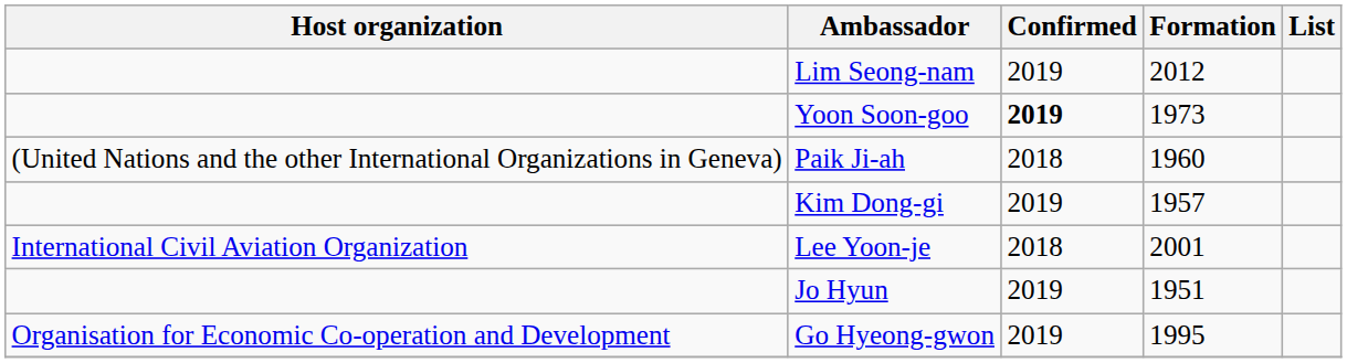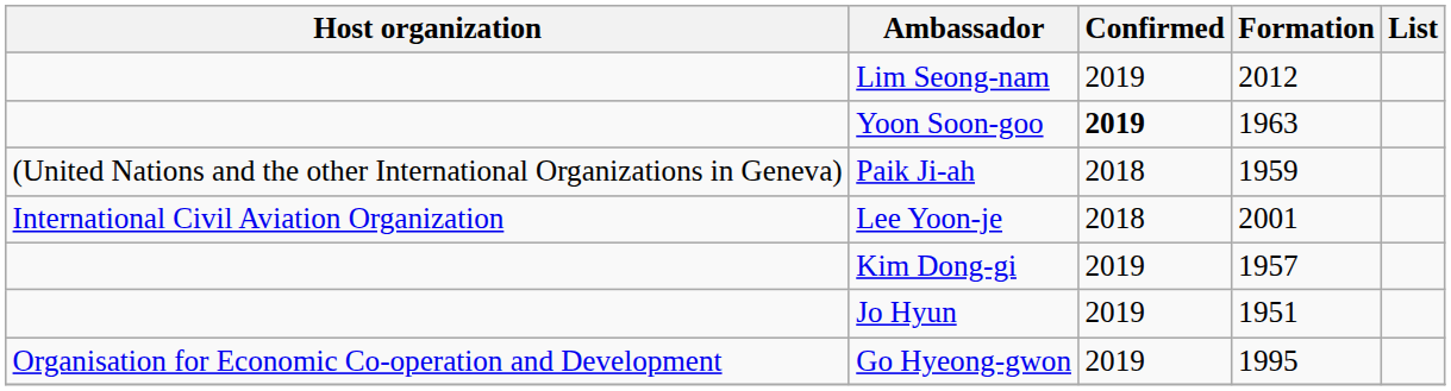Yoon Soon-goo | Formation: 1973 -> 1963
Paik Ji-ah | Formation: 1960 -> 1959
rows swapped: Lee Yoon-je <-> Kim Dong-gi
